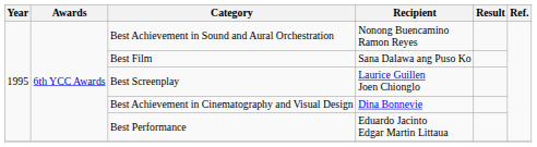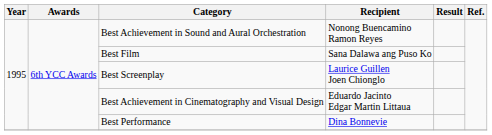Best Achievement in Cinematography and Visual Design | Recipient: Dina Bonnevie -> Eduardo Jacinto Edgar Martin Littaua
Best Performance | Recipient: Eduardo Jacinto Edgar Martin Littaua -> Dina Bonnevie
